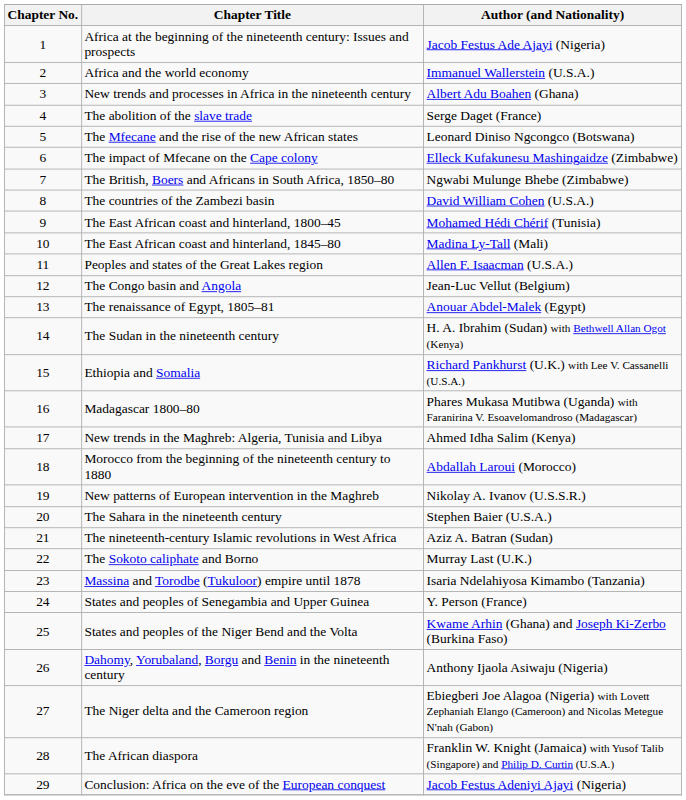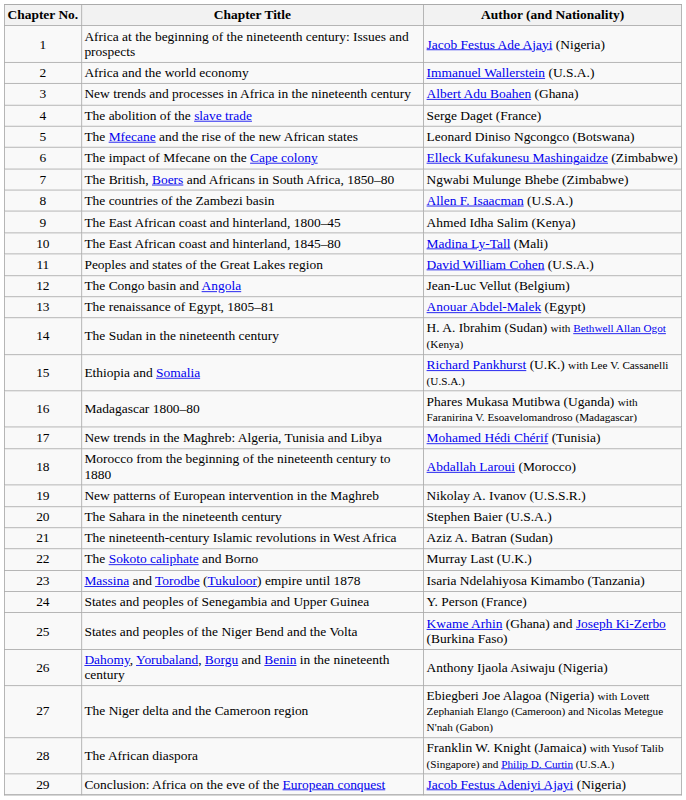The countries of the Zambezi basin | Author (and Nationality): David William Cohen (U.S.A.) -> Allen F. Isaacman (U.S.A.)
The East African coast and hinterland, 1800–45 | Author (and Nationality): Mohamed Hédi Chérif (Tunisia) -> Ahmed Idha Salim (Kenya)
Peoples and states of the Great Lakes region | Author (and Nationality): Allen F. Isaacman (U.S.A.) -> David William Cohen (U.S.A.)
New trends in the Maghreb: Algeria, Tunisia and Libya | Author (and Nationality): Ahmed Idha Salim (Kenya) -> Mohamed Hédi Chérif (Tunisia)
